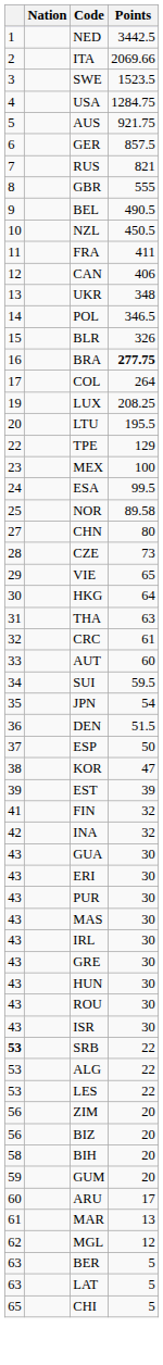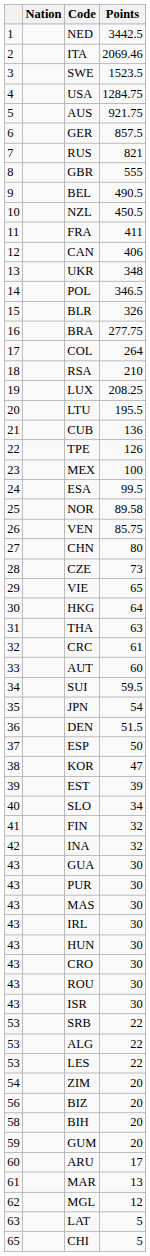ITA | Points: 2069.66 -> 2069.46
BRA | Points: bold -> normal
+ row: 18 | RSA | 210
+ row: 21 | CUB | 136
TPE | Points: 129 -> 126
+ row: 26 | VEN | 85.75
+ row: 40 | SLO | 34
- row: 43 | ERI | 30
- row: 43 | GRE | 30
+ row: 43 | CRO | 30
SRB | column 1: bold -> normal
ZIM | column 1: 56 -> 54
- row: 63 | BER | 5
